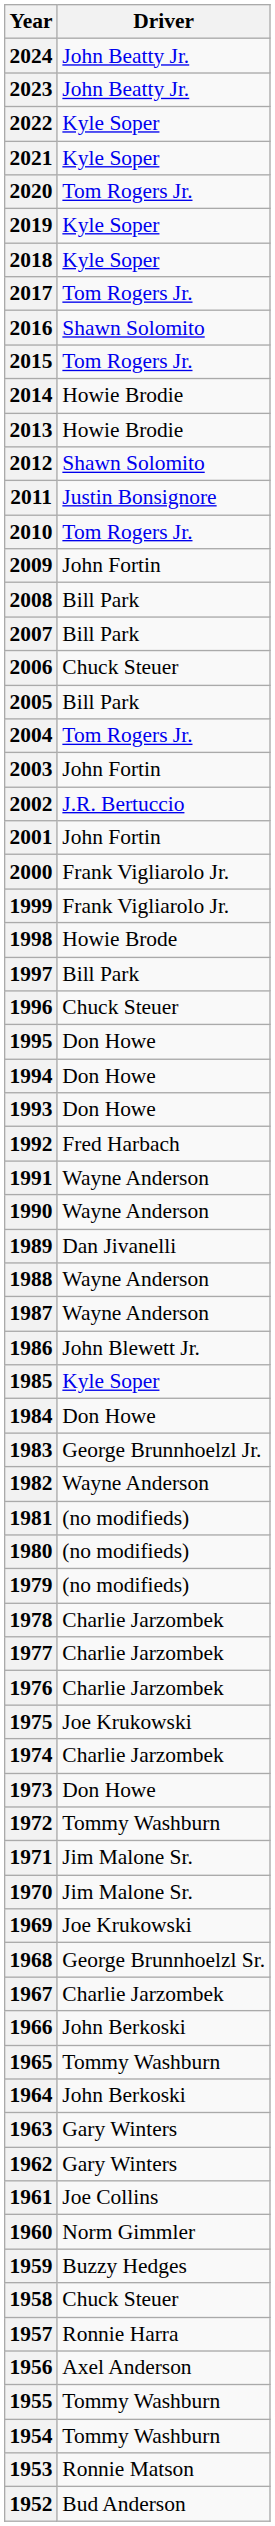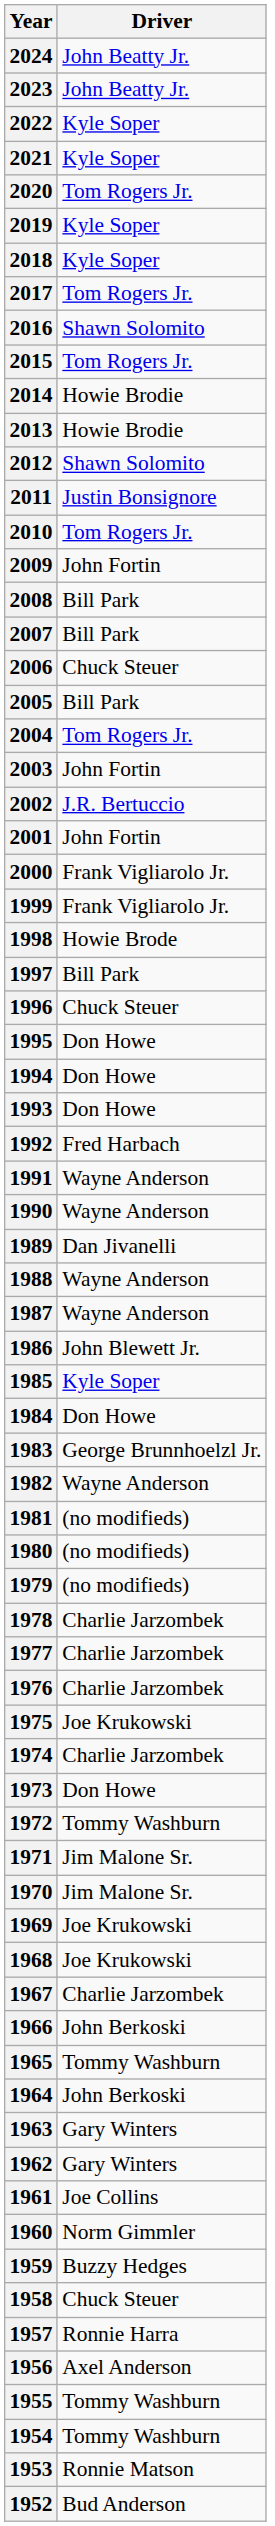1968 | Driver: George Brunnhoelzl Sr. -> Joe Krukowski
